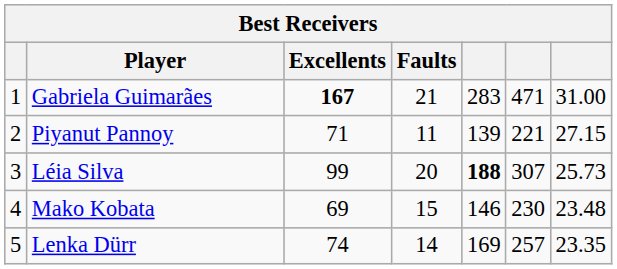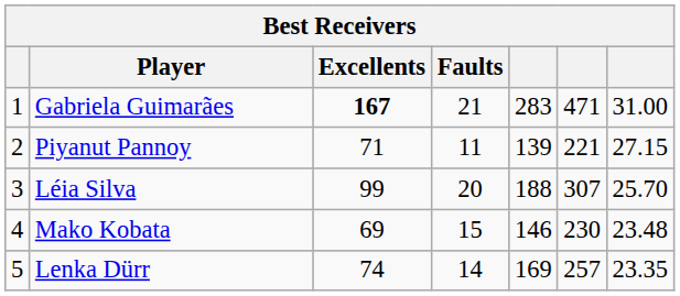Léia Silva | column 5: bold -> normal
Léia Silva | column 7: 25.73 -> 25.70
